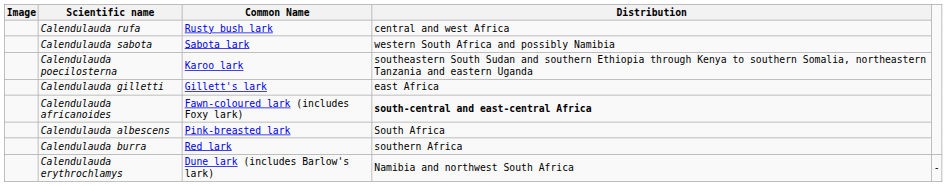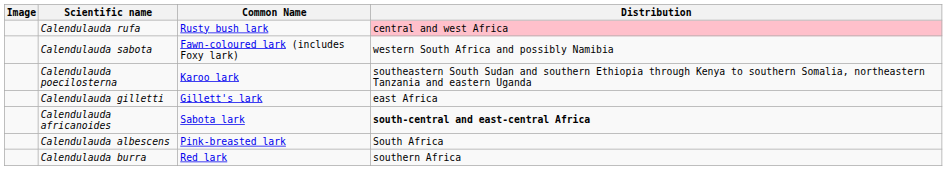Calendulauda rufa | Distribution: no background -> pink background
Calendulauda sabota | Common Name: Sabota lark -> Fawn-coloured lark (includes Foxy lark)
Calendulauda africanoides | Common Name: Fawn-coloured lark (includes Foxy lark) -> Sabota lark
- row: Calendulauda erythrochlamys | Dune lark (includes Barlow's lark) | Namibia and northwest South Africa | -
